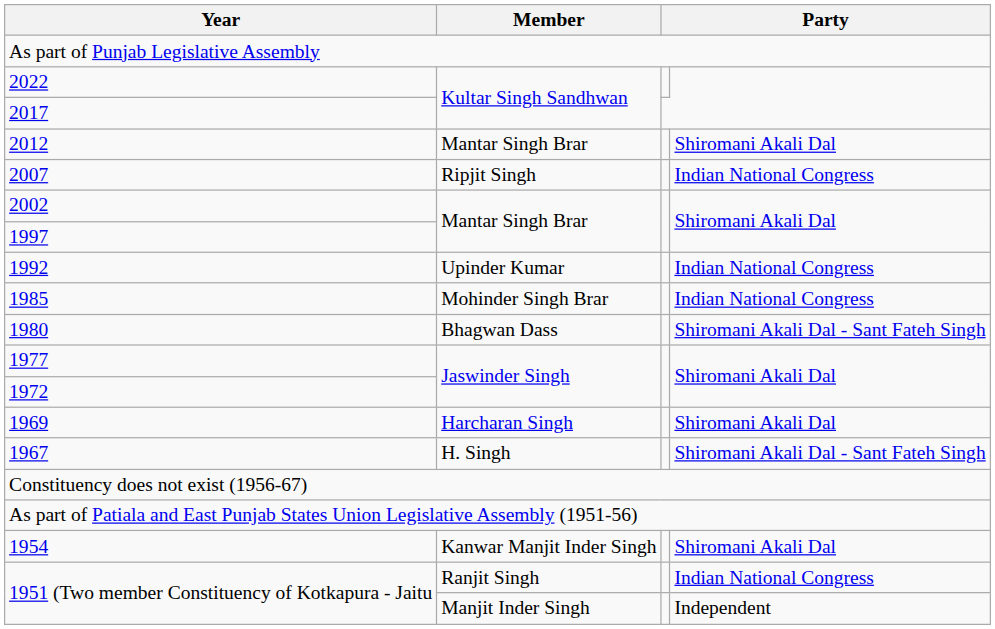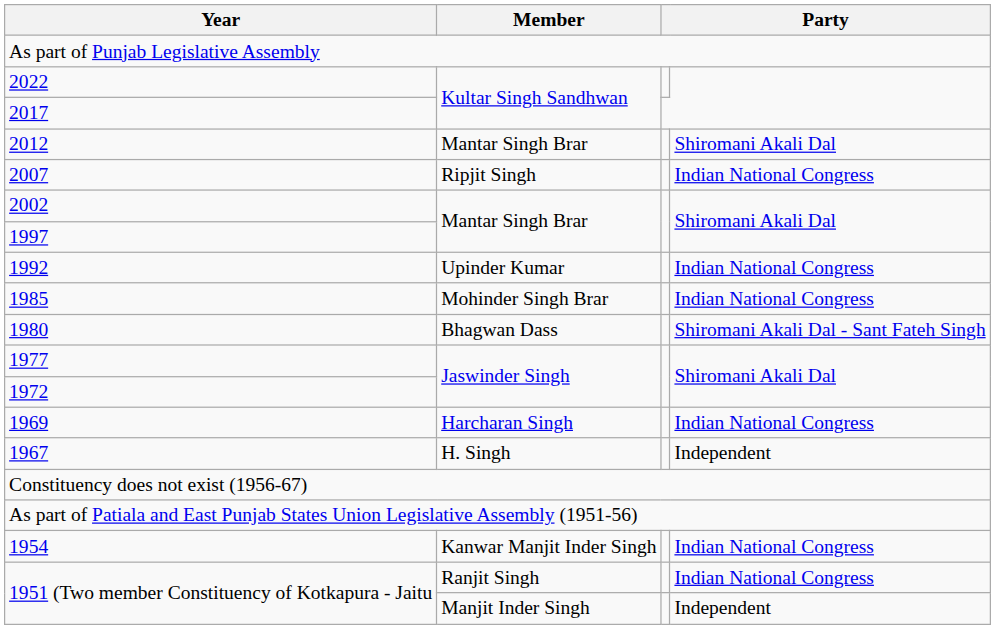1969 | column 4: Shiromani Akali Dal -> Indian National Congress
1967 | column 4: Shiromani Akali Dal - Sant Fateh Singh -> Independent
1954 | column 4: Shiromani Akali Dal -> Indian National Congress
